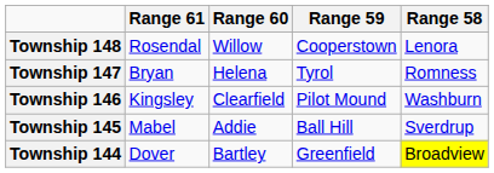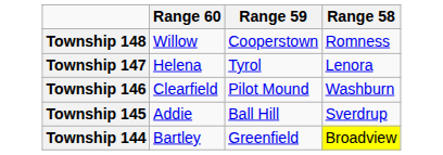- column: Range 61 | Rosendal | Bryan | Kingsley | Mabel | Dover
Township 148 | Range 58: Lenora -> Romness
Township 147 | Range 58: Romness -> Lenora
